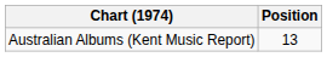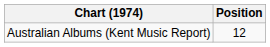Australian Albums (Kent Music Report) | Position: 13 -> 12
